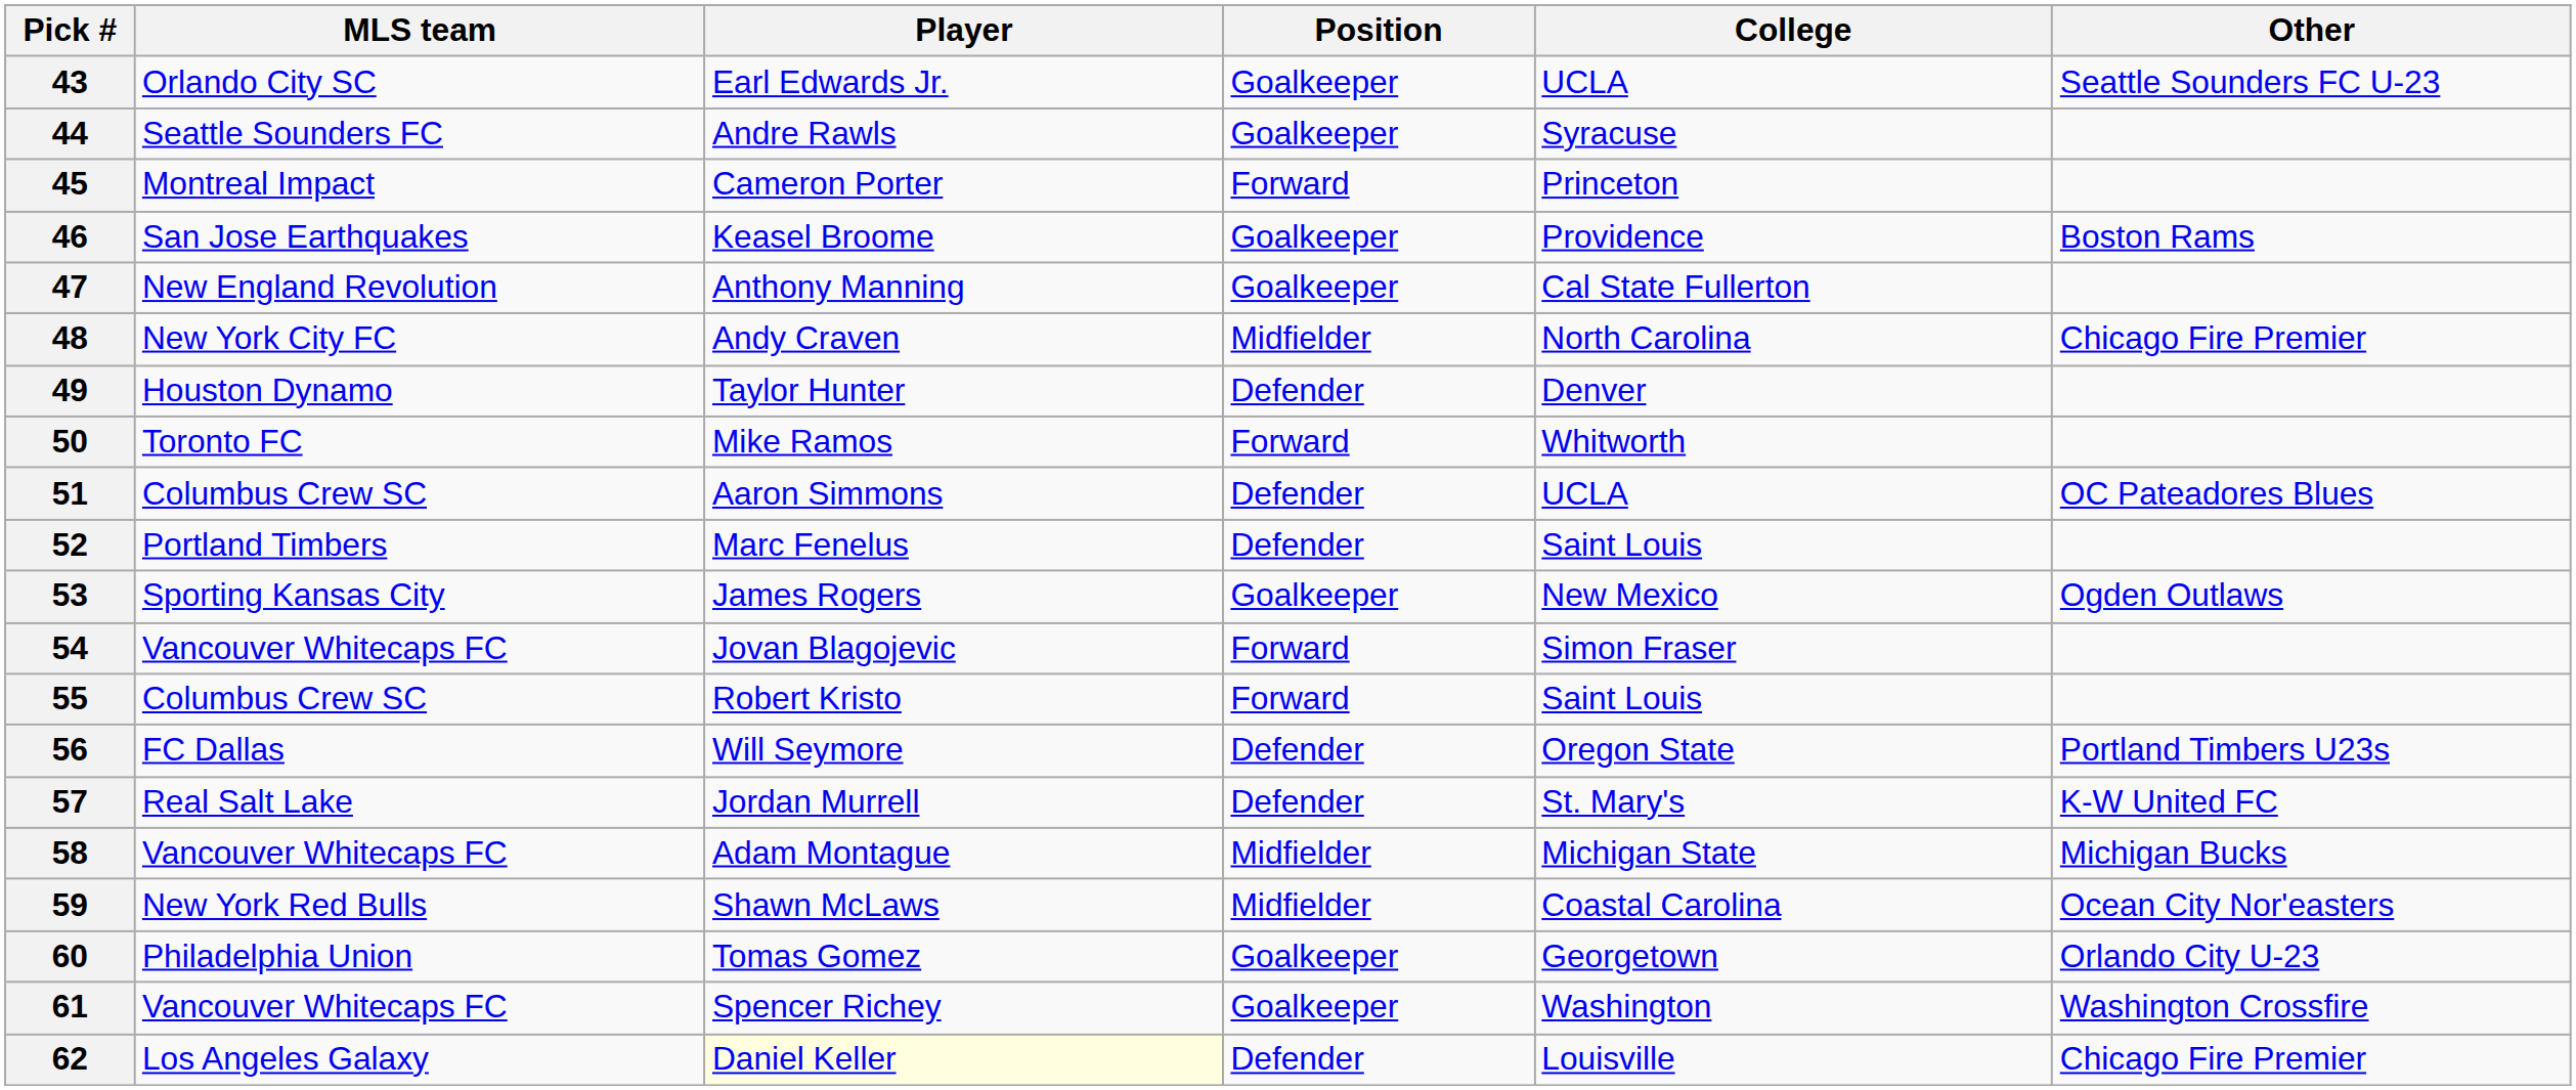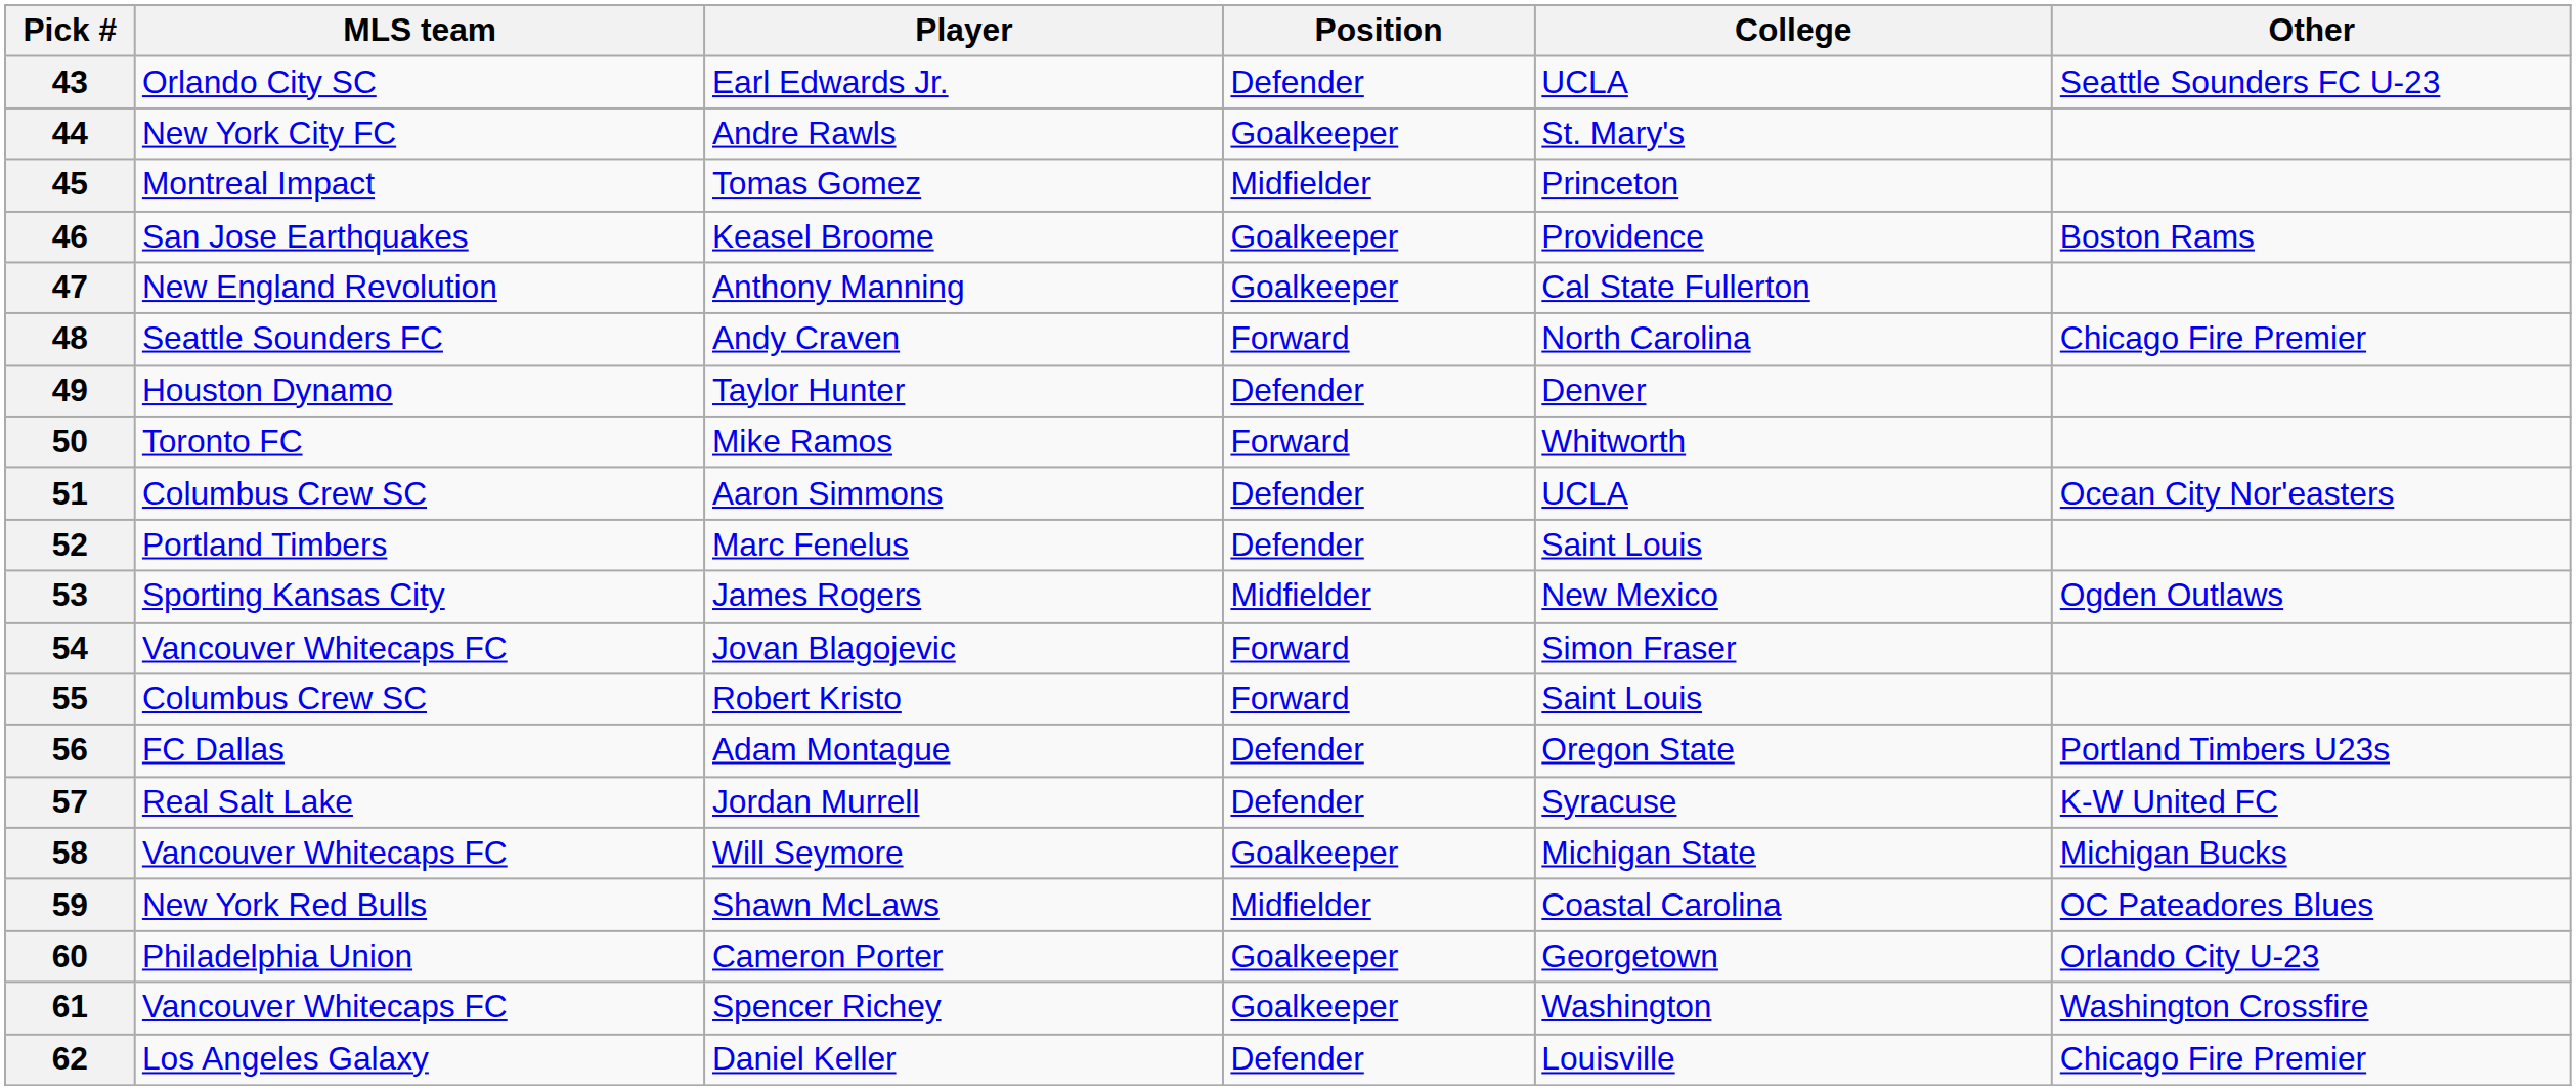43 | Position: Goalkeeper -> Defender
44 | MLS team: Seattle Sounders FC -> New York City FC
44 | College: Syracuse -> St. Mary's
45 | Player: Cameron Porter -> Tomas Gomez
45 | Position: Forward -> Midfielder
48 | MLS team: New York City FC -> Seattle Sounders FC
48 | Position: Midfielder -> Forward
51 | Other: OC Pateadores Blues -> Ocean City Nor'easters
53 | Position: Goalkeeper -> Midfielder
56 | Player: Will Seymore -> Adam Montague
57 | College: St. Mary's -> Syracuse
58 | Player: Adam Montague -> Will Seymore
58 | Position: Midfielder -> Goalkeeper
59 | Other: Ocean City Nor'easters -> OC Pateadores Blues
60 | Player: Tomas Gomez -> Cameron Porter
62 | Player: lightyellow background -> no background
